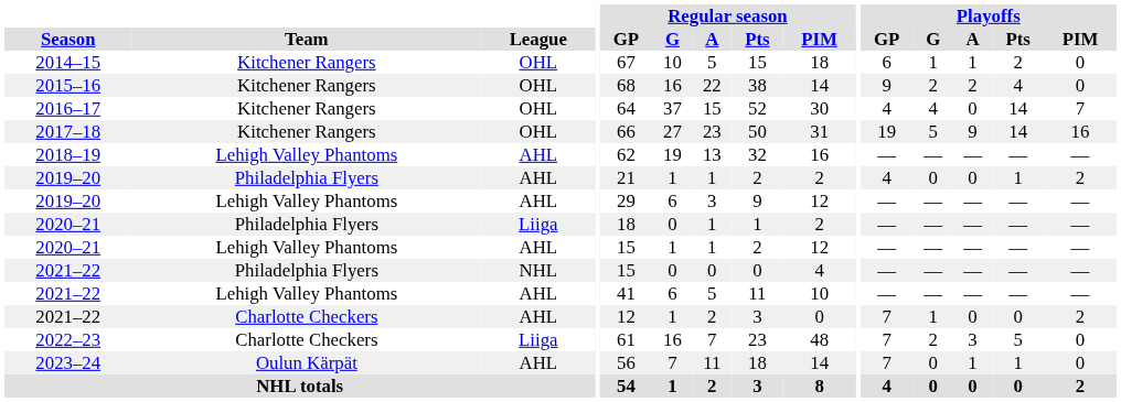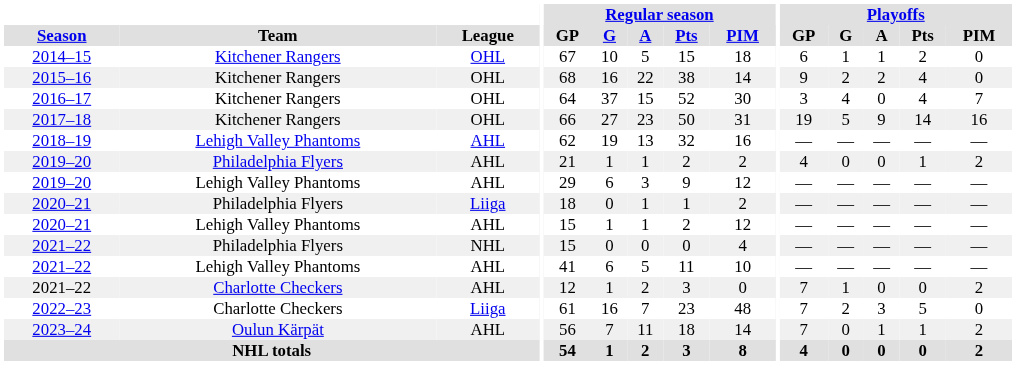2016–17 | Playoffs / GP: 4 -> 3
2016–17 | Playoffs / Pts: 14 -> 4
2023–24 | Playoffs / PIM: 0 -> 2
